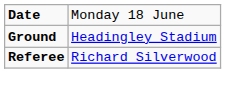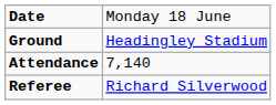+ row: Attendance | 7,140
